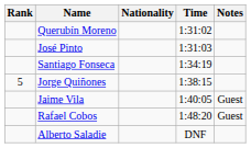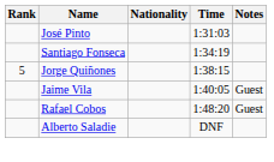- row: Querubín Moreno | 1:31:02
